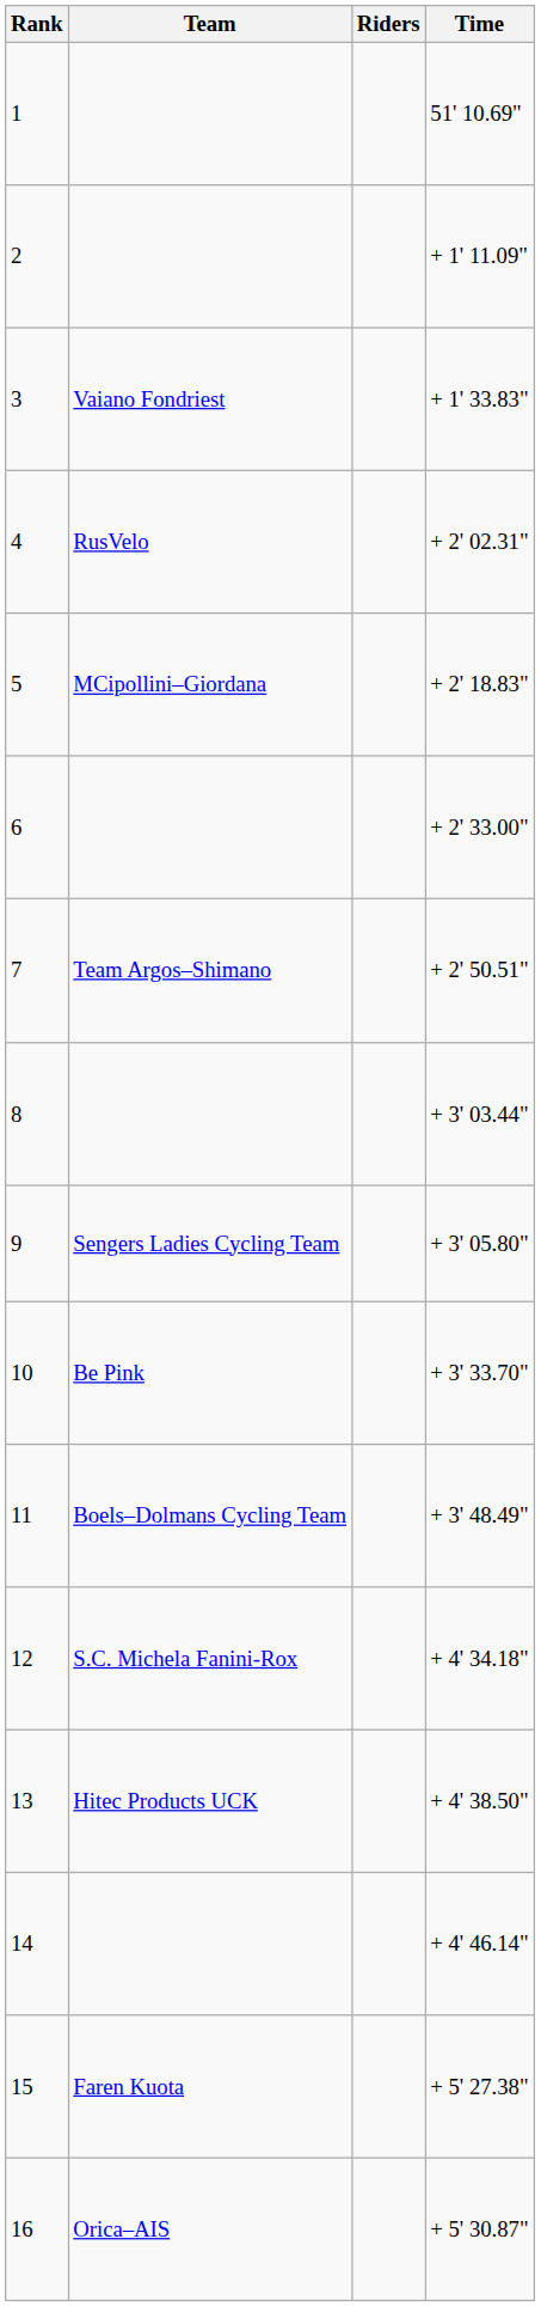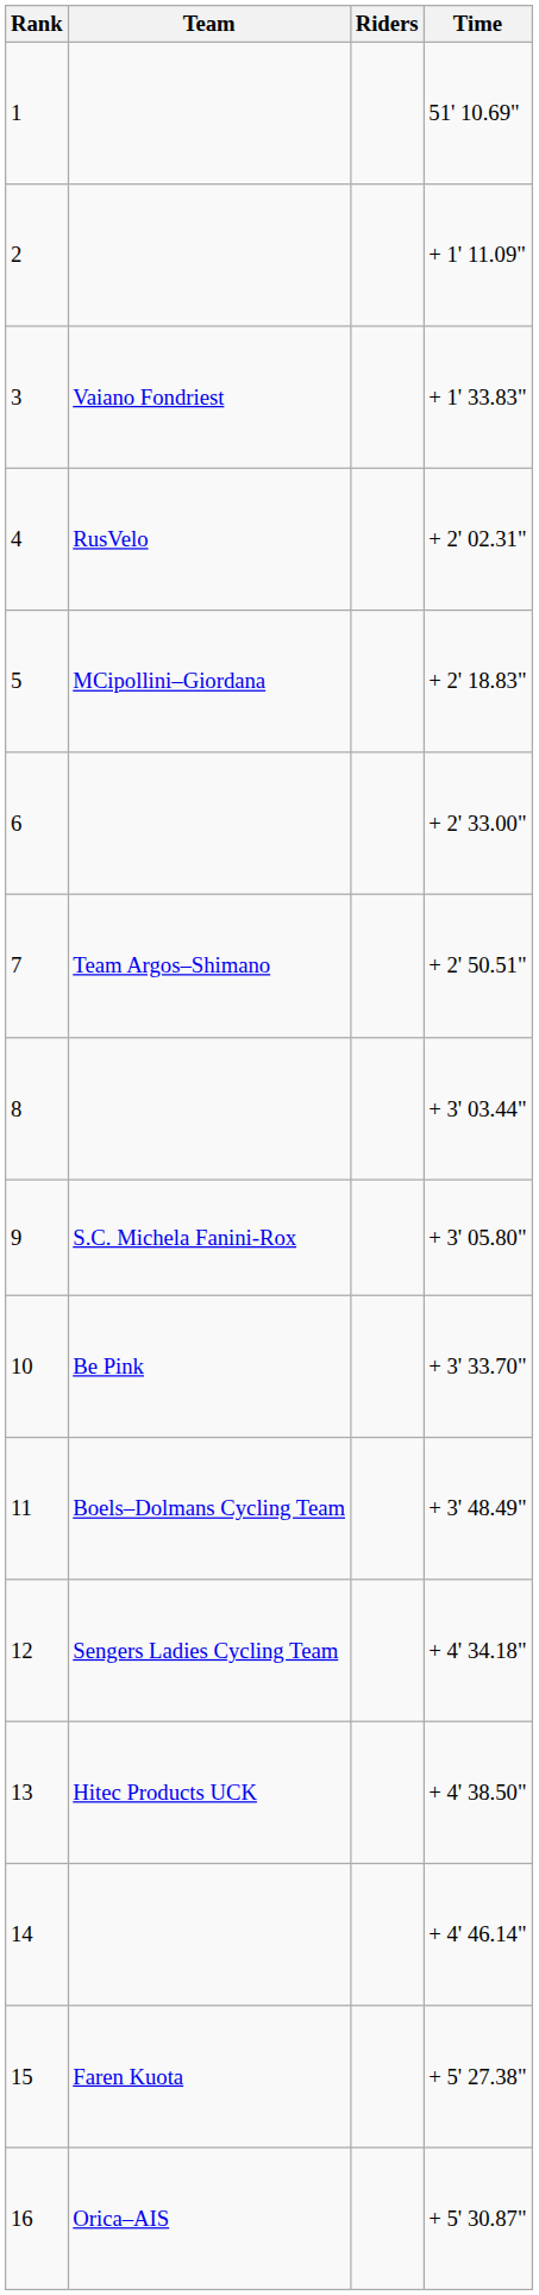9 | Team: Sengers Ladies Cycling Team -> S.C. Michela Fanini-Rox
12 | Team: S.C. Michela Fanini-Rox -> Sengers Ladies Cycling Team
